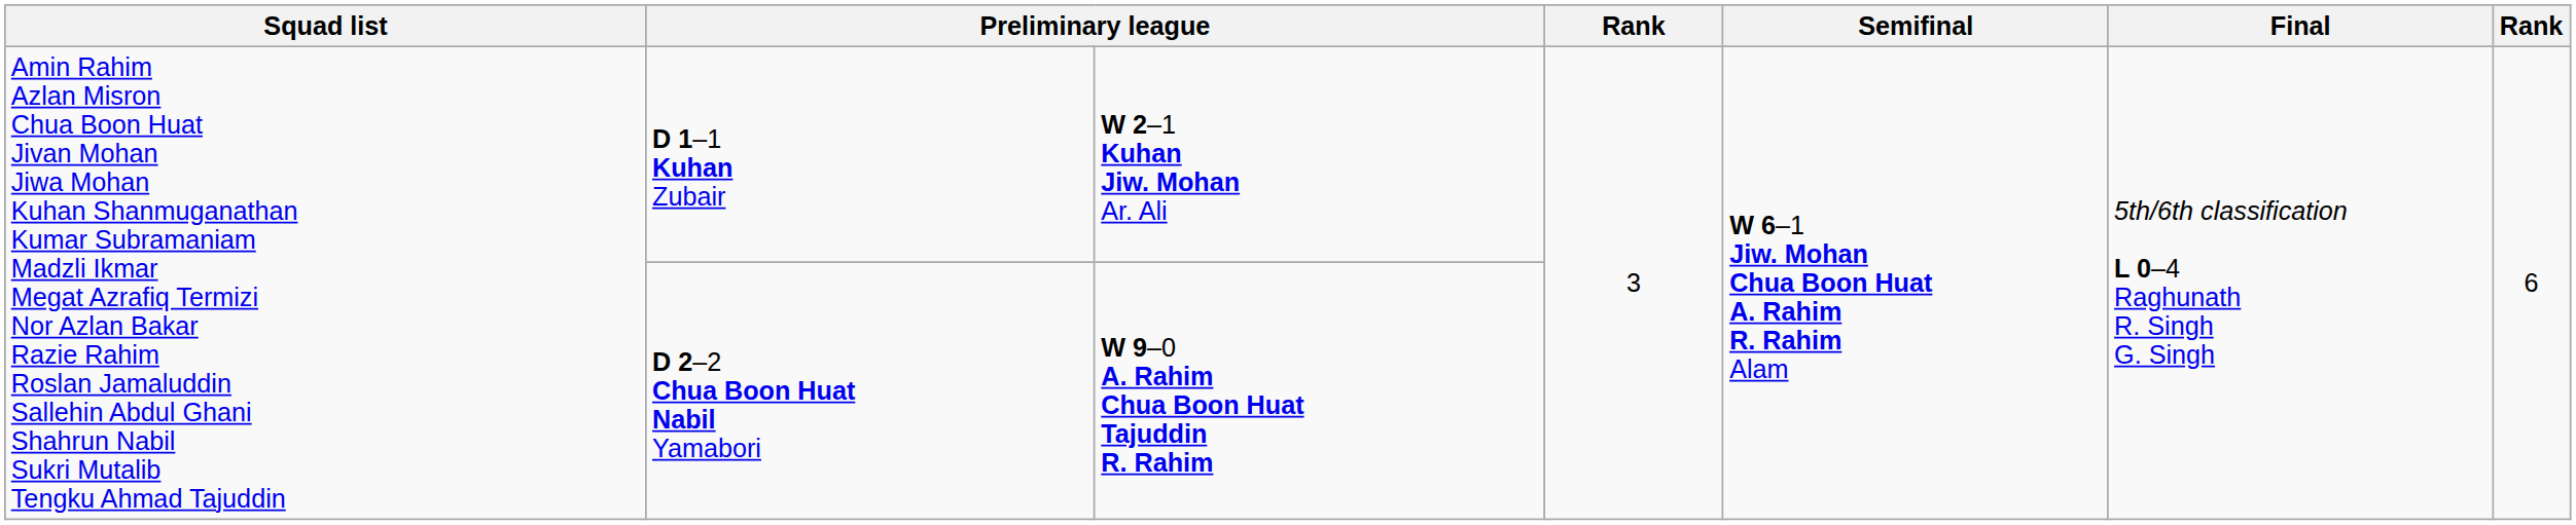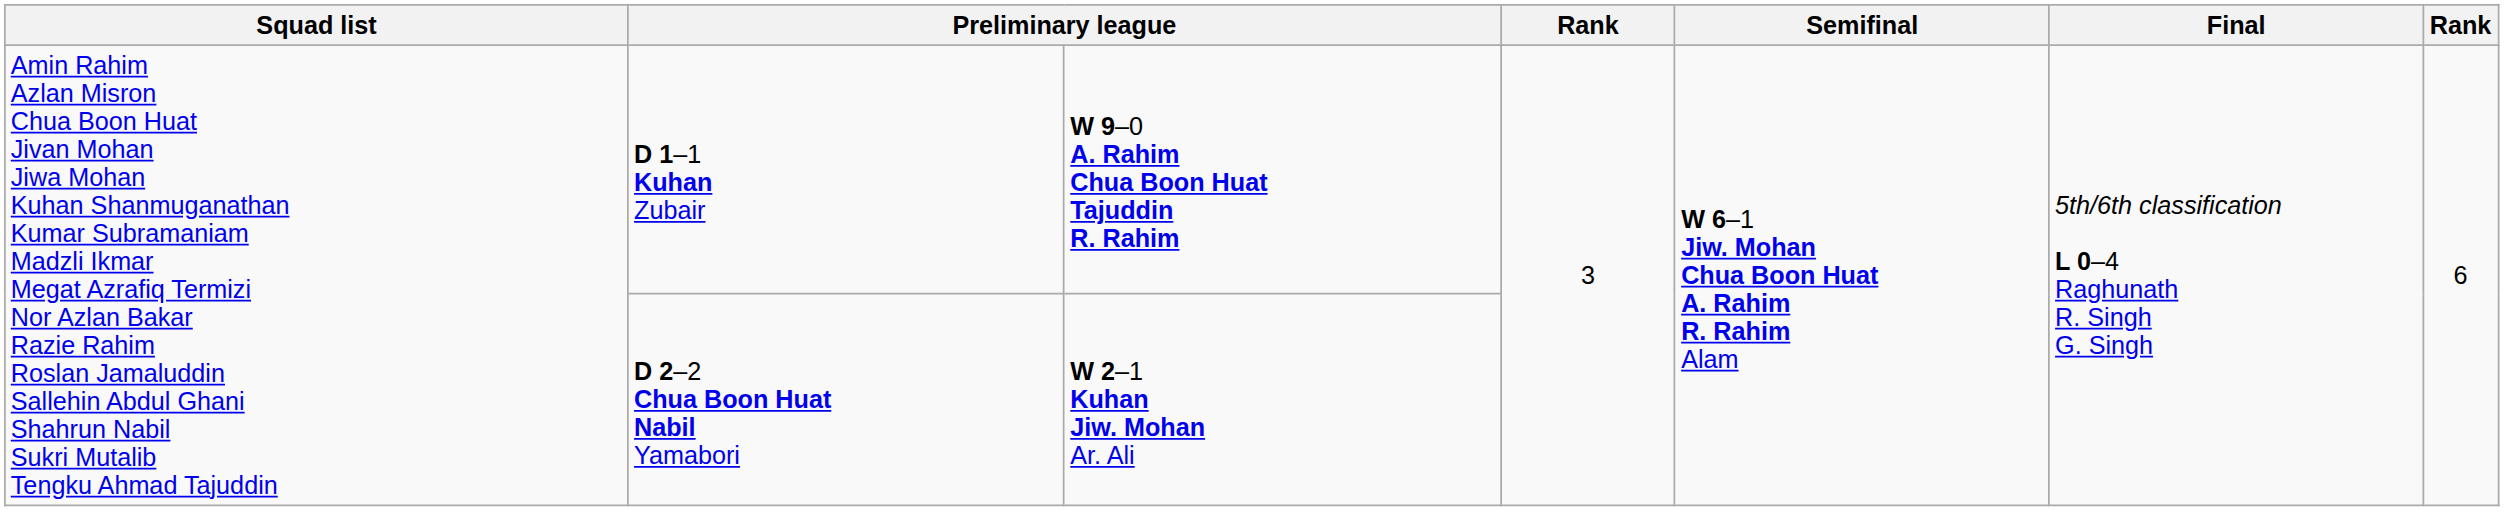D 1–1 Kuhan Zubair | column 3: W 2–1 Kuhan Jiw. Mohan Ar. Ali -> W 9–0 A. Rahim Chua Boon Huat Tajuddin R. Rahim
D 2–2 Chua Boon Huat Nabil Yamabori | column 3: W 9–0 A. Rahim Chua Boon Huat Tajuddin R. Rahim -> W 2–1 Kuhan Jiw. Mohan Ar. Ali
